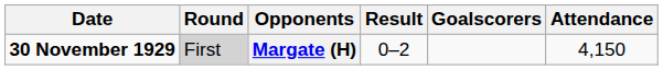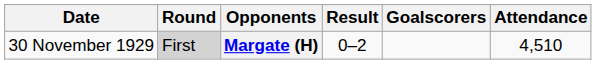Margate (H) | Date: bold -> normal
Margate (H) | Attendance: 4,150 -> 4,510
